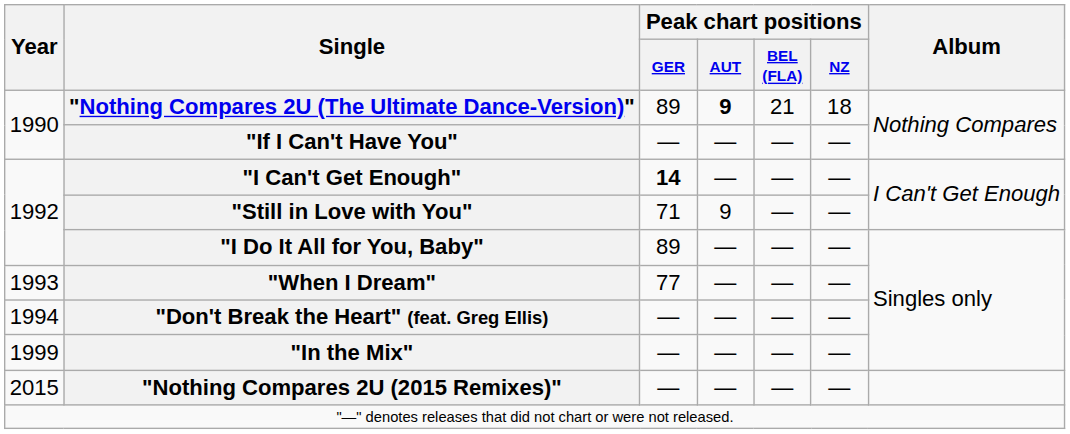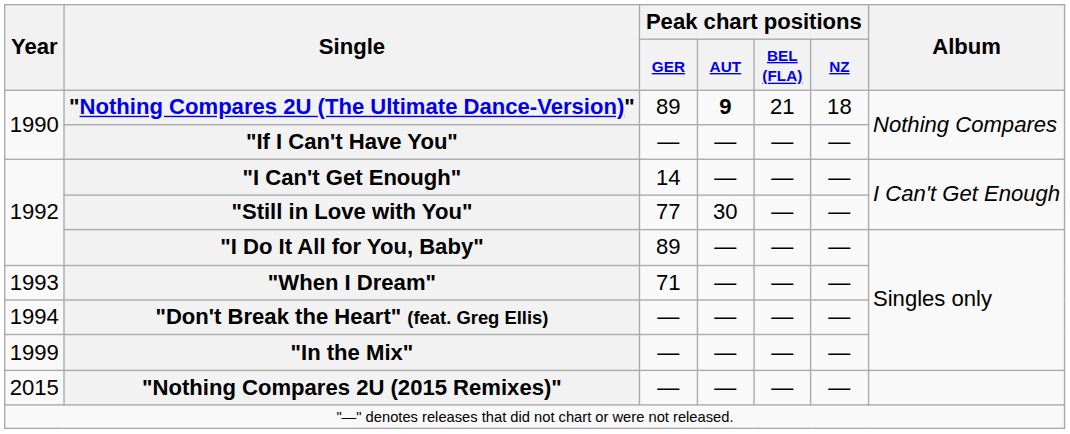"I Can't Get Enough" | Peak chart positions / GER: bold -> normal
"Still in Love with You" | Peak chart positions / GER: 71 -> 77
"Still in Love with You" | Peak chart positions / AUT: 9 -> 30
"When I Dream" | Peak chart positions / GER: 77 -> 71
